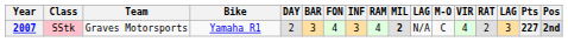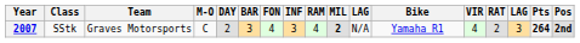columns swapped: Bike <-> M-O
2007 | Class: pink background -> no background
2007 | Pts: 227 -> 264
